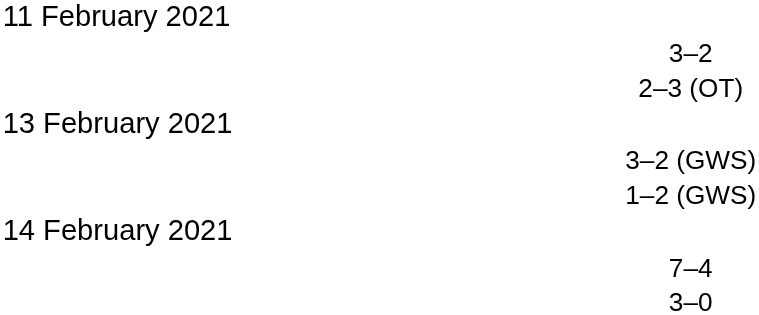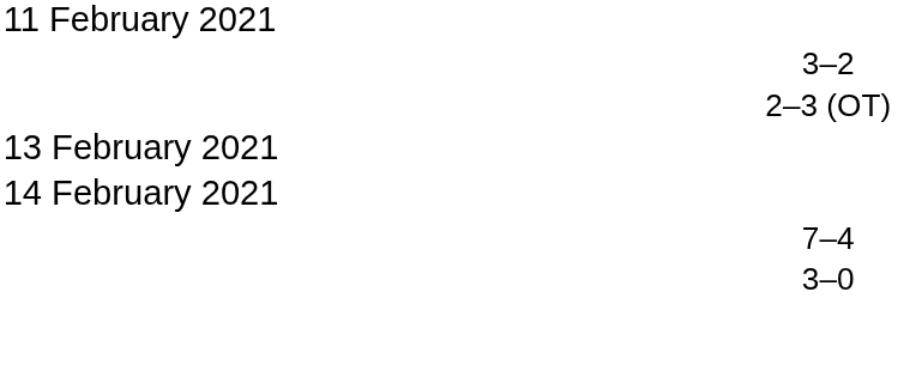- row: 3–2 (GWS)
- row: 1–2 (GWS)
